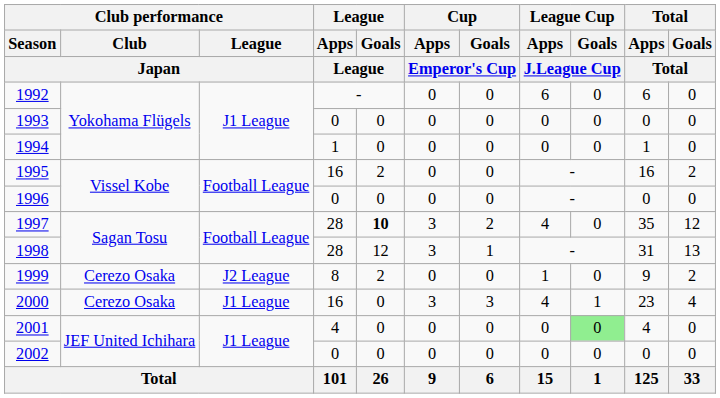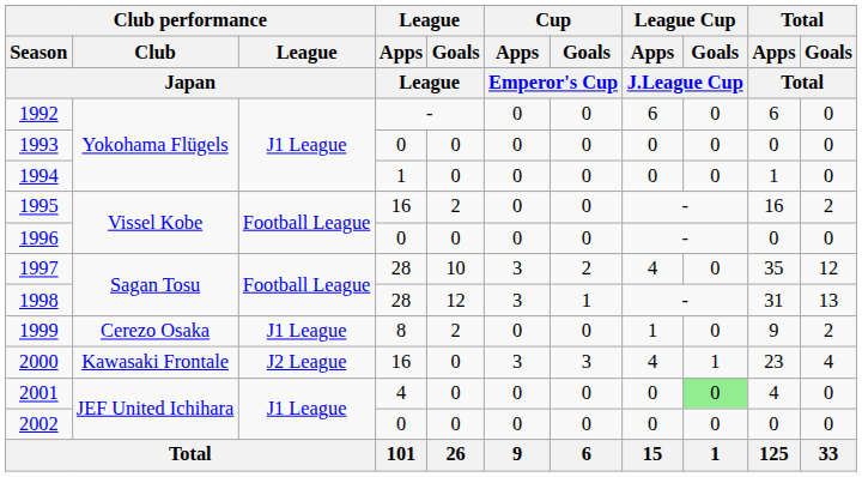1997 | League / Goals / League: bold -> normal
1999 | Club performance / League / Japan: J2 League -> J1 League
2000 | Club performance / Club / Japan: Cerezo Osaka -> Kawasaki Frontale
2000 | Club performance / League / Japan: J1 League -> J2 League
